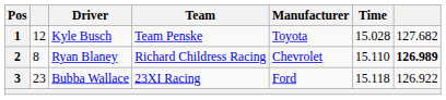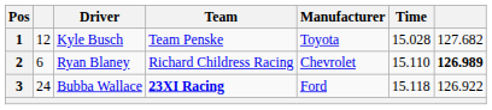2 | column 2: 8 -> 6
3 | column 2: 23 -> 24
3 | Team: normal -> bold
